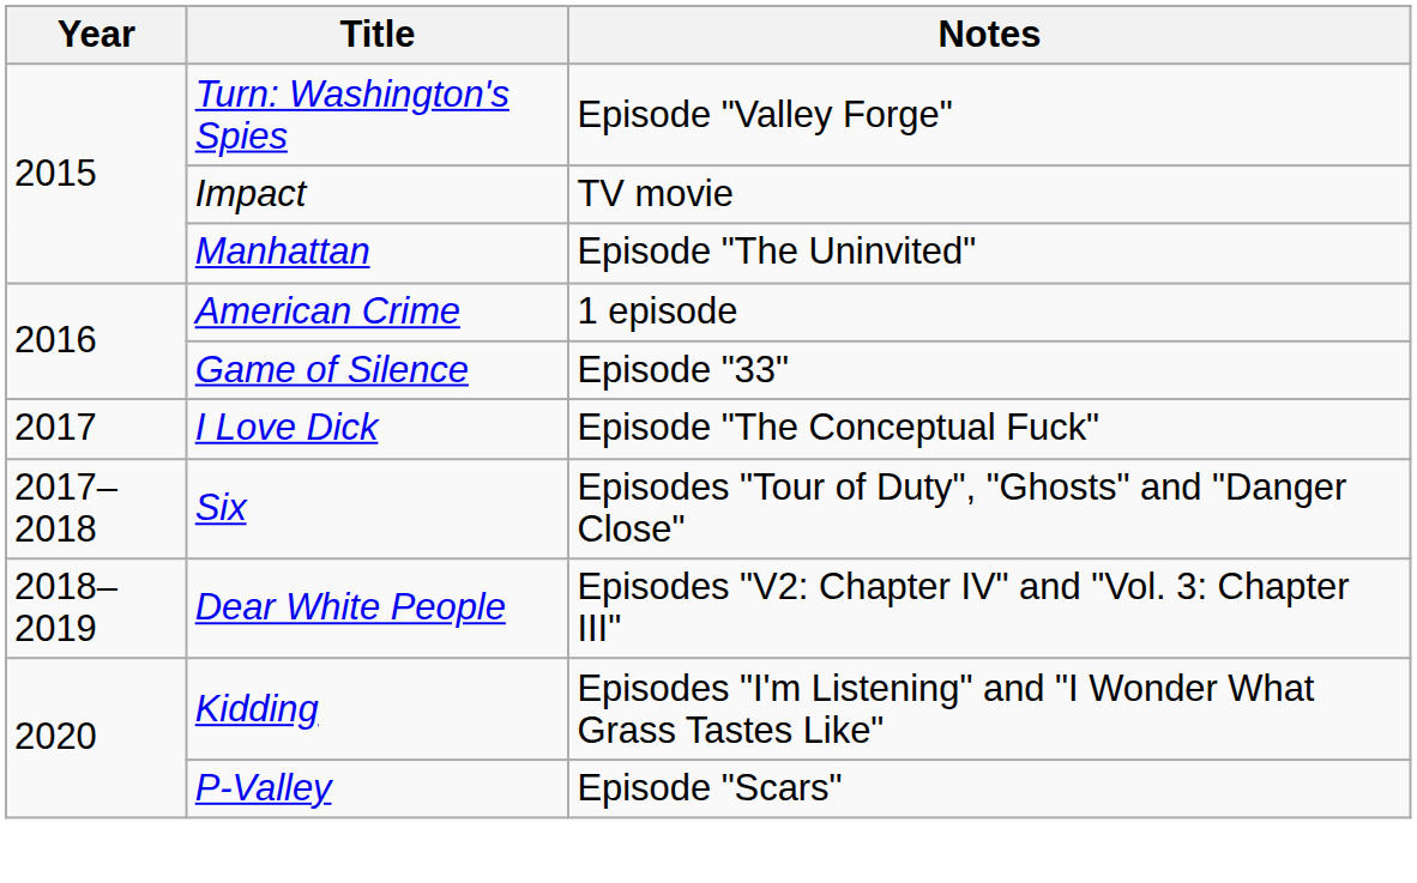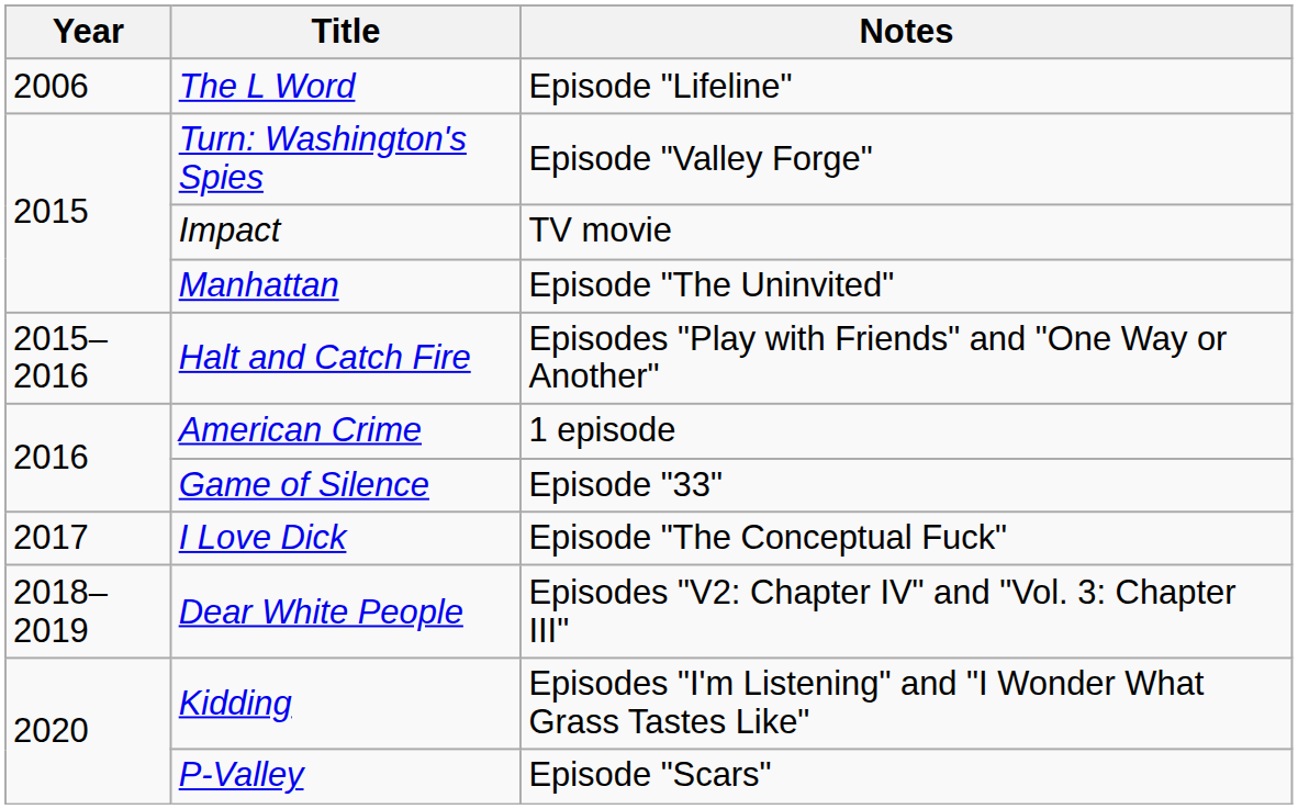+ row: 2006 | The L Word | Episode "Lifeline"
+ row: 2015–2016 | Halt and Catch Fire | Episodes "Play with Friends" and "One Way or Another"
- row: 2017–2018 | Six | Episodes "Tour of Duty", "Ghosts" and "Danger Close"
